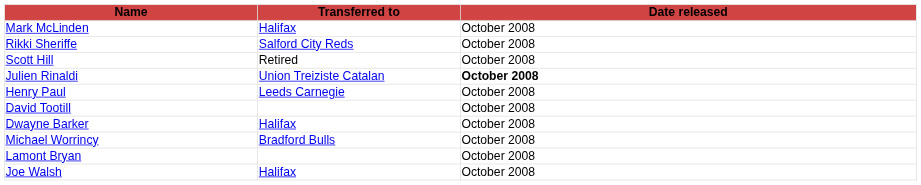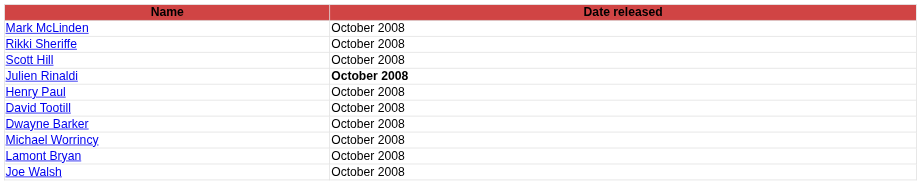- column: Transferred to | Halifax | Salford City Reds | Retired | Union Treiziste Catalan | Leeds Carnegie | Halifax | Bradford Bulls | Halifax
